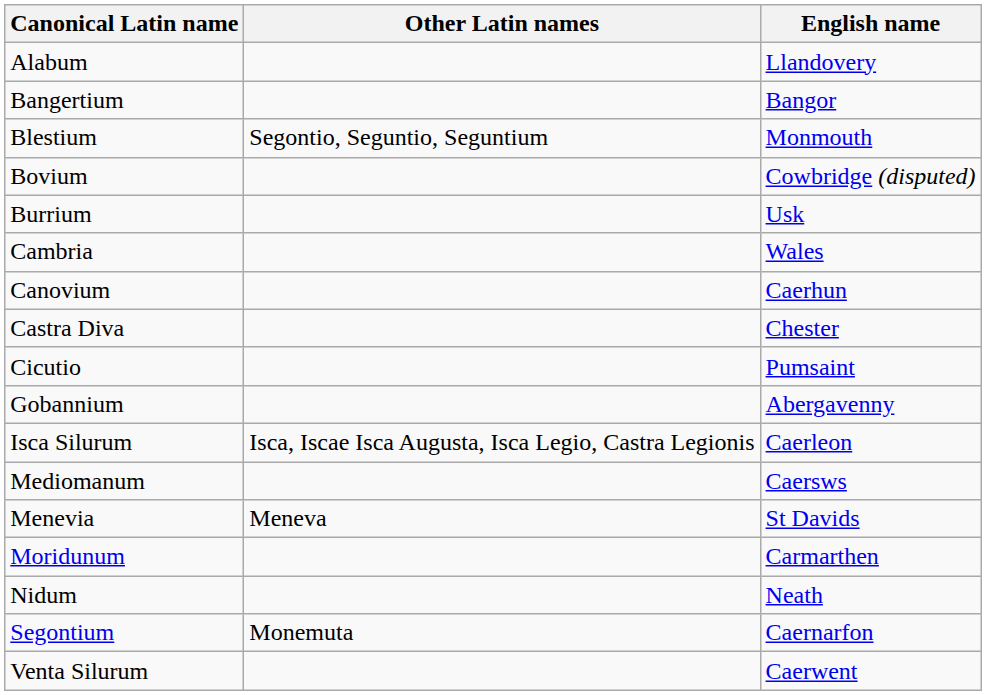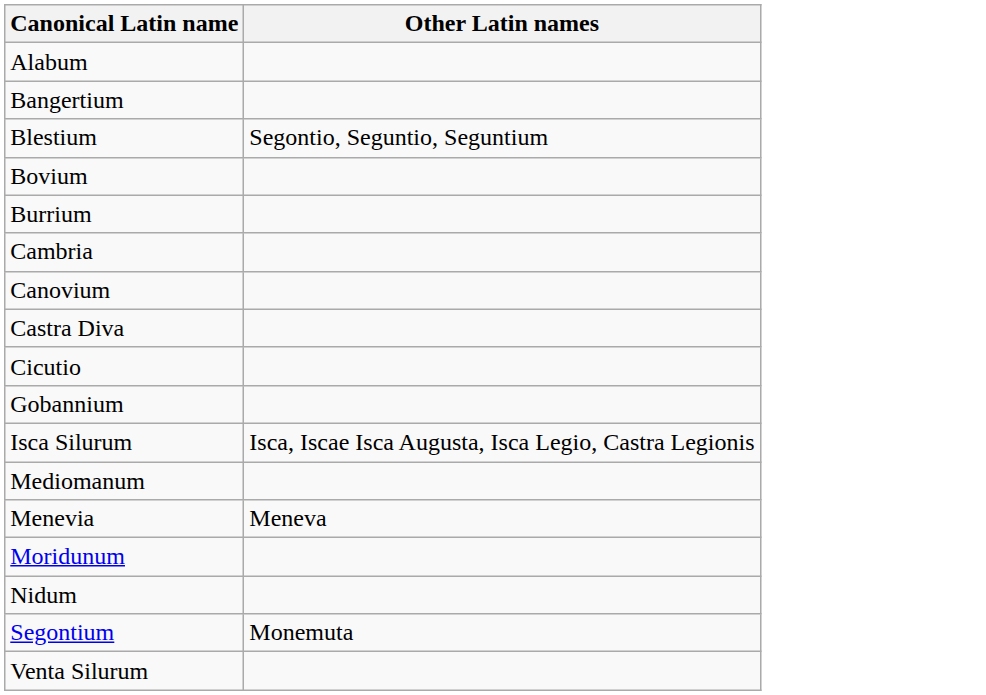- column: English name | Llandovery | Bangor | Monmouth | Cowbridge (disputed) | Usk | Wales | Caerhun | Chester | Pumsaint | Abergavenny | Caerleon | Caersws | St Davids | Carmarthen | Neath | Caernarfon | Caerwent
